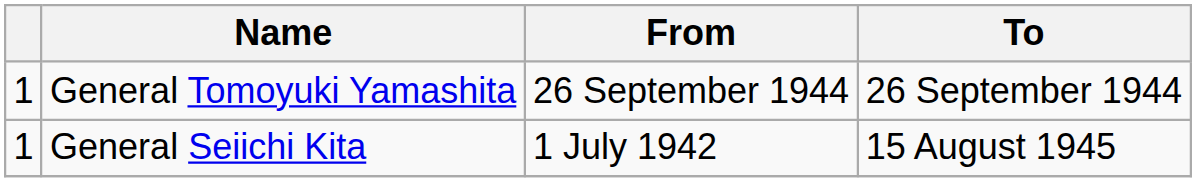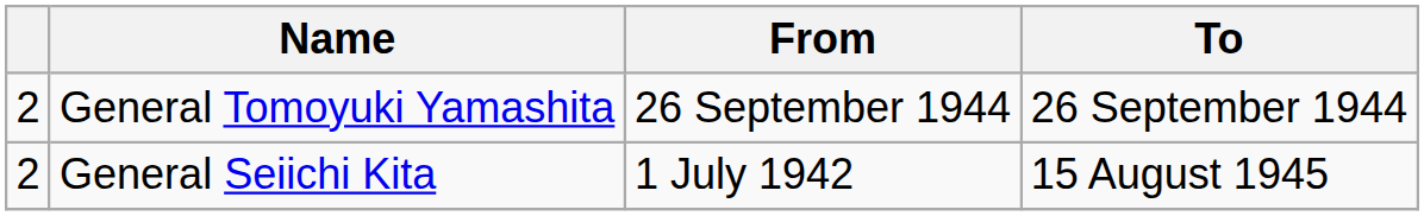General Tomoyuki Yamashita | column 1: 1 -> 2
General Seiichi Kita | column 1: 1 -> 2
